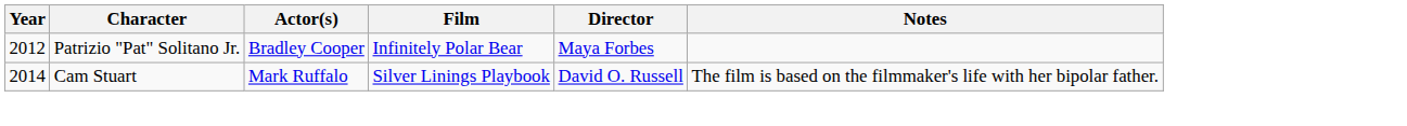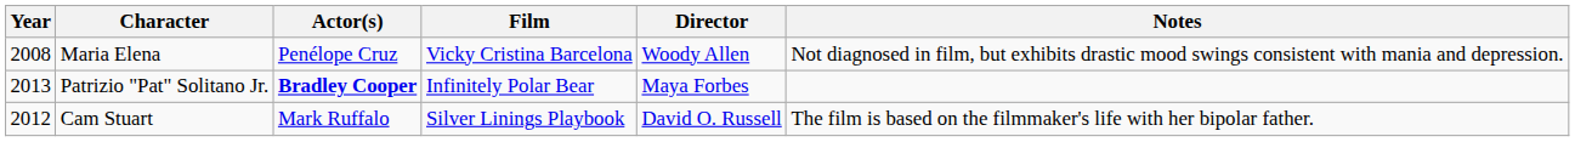+ row: 2008 | Maria Elena | Penélope Cruz | Vicky Cristina Barcelona | Woody Allen | Not diagnosed in film, but exhibits drastic mood swings consistent with mania and depression.
Patrizio "Pat" Solitano Jr. | Year: 2012 -> 2013
Patrizio "Pat" Solitano Jr. | Actor(s): normal -> bold
Cam Stuart | Year: 2014 -> 2012
